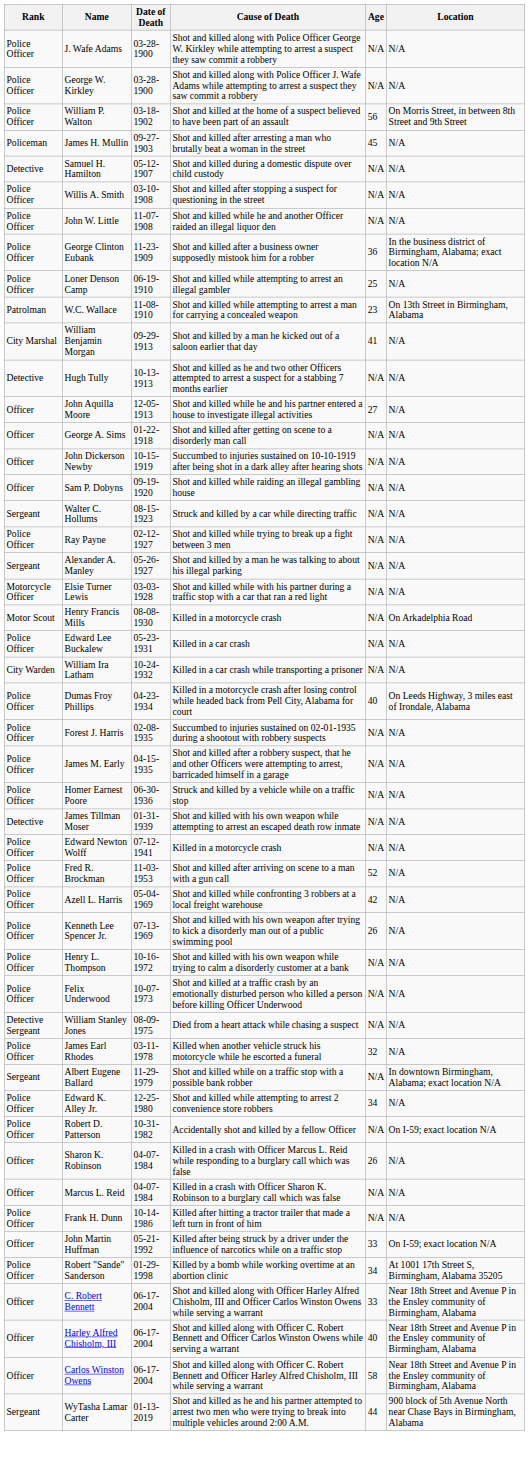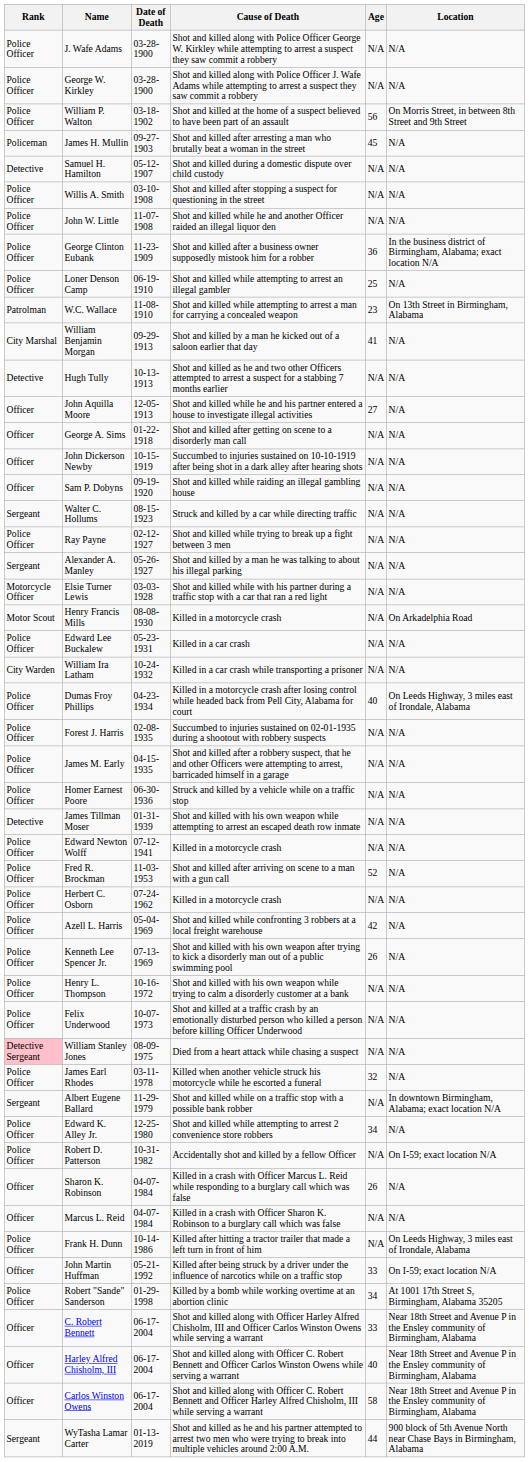+ row: Police Officer | Herbert C. Osborn | 07-24-1962 | Killed in a motorcycle crash | N/A | N/A
William Stanley Jones | Rank: no background -> pink background
Frank H. Dunn | Location: N/A -> On Leeds Highway, 3 miles east of Irondale, Alabama
